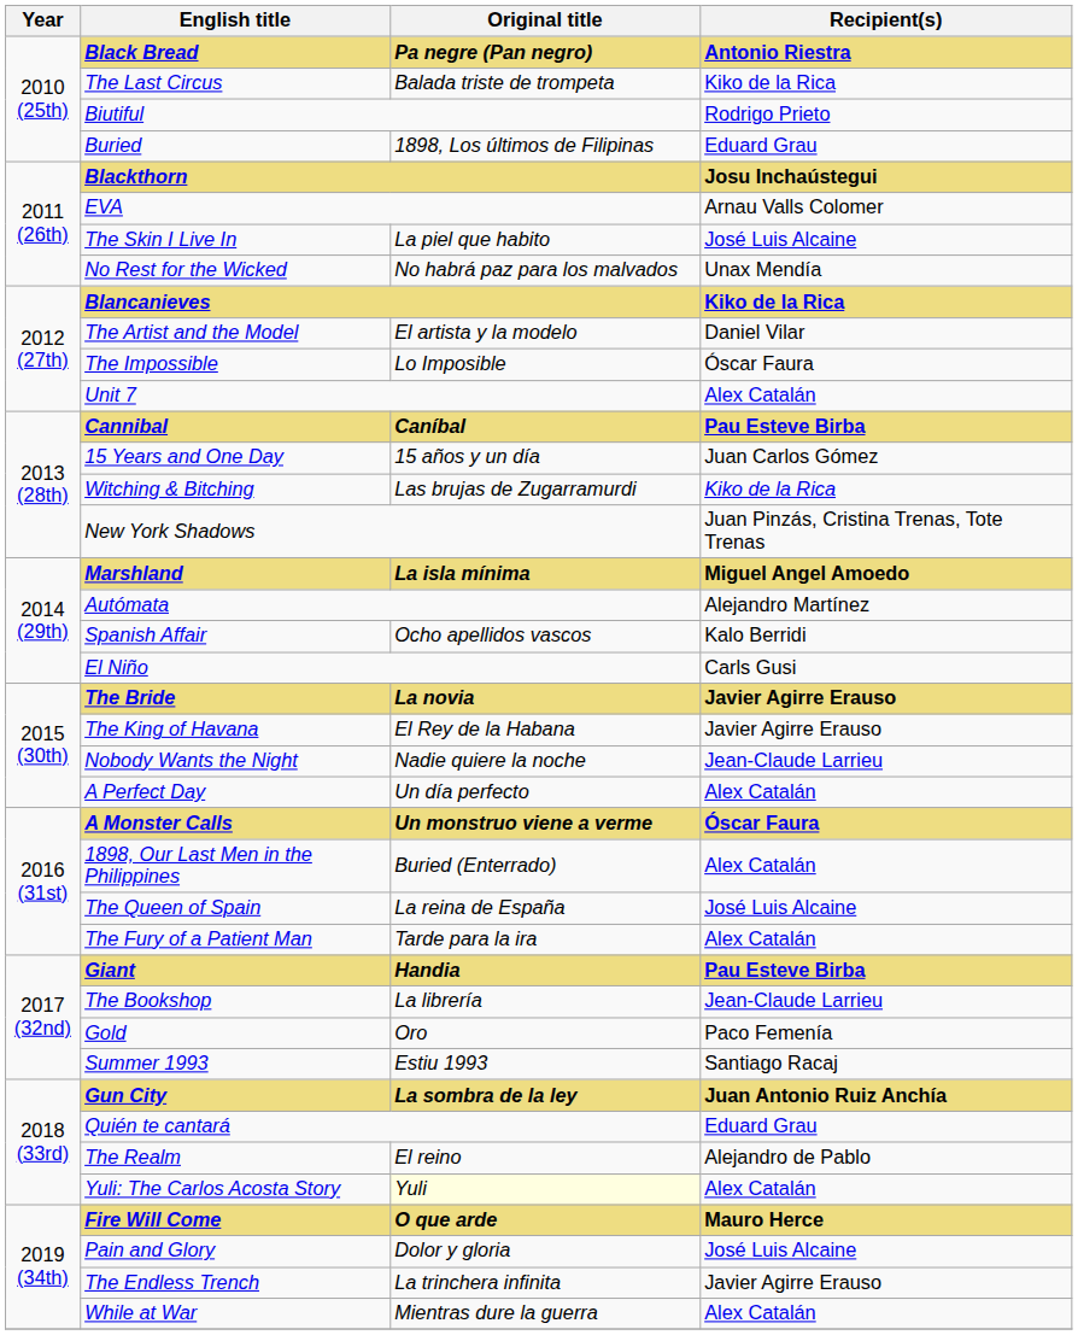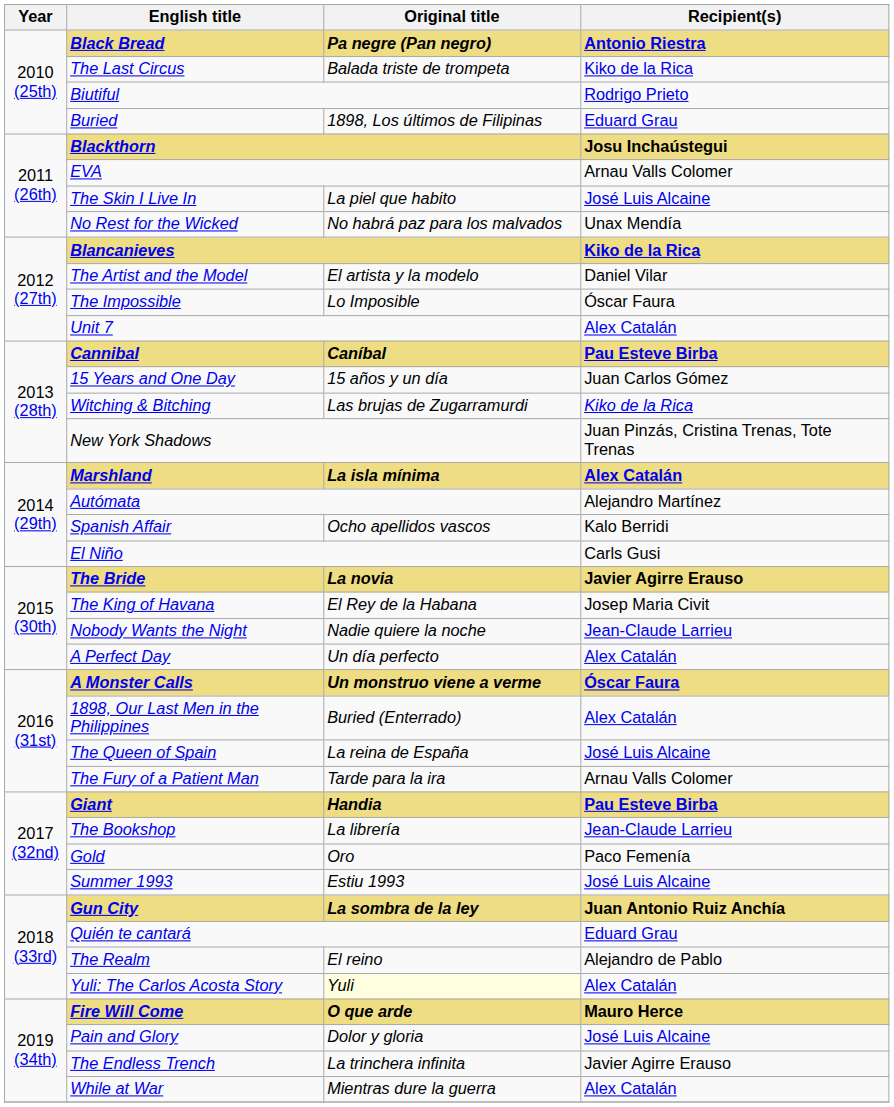Marshland | Recipient(s): Miguel Angel Amoedo -> Alex Catalán
The King of Havana | Recipient(s): Javier Agirre Erauso -> Josep Maria Civit
The Fury of a Patient Man | Recipient(s): Alex Catalán -> Arnau Valls Colomer
Summer 1993 | Recipient(s): Santiago Racaj -> José Luis Alcaine
